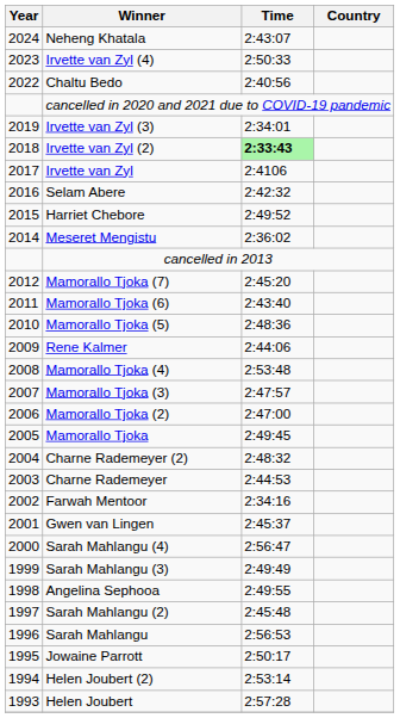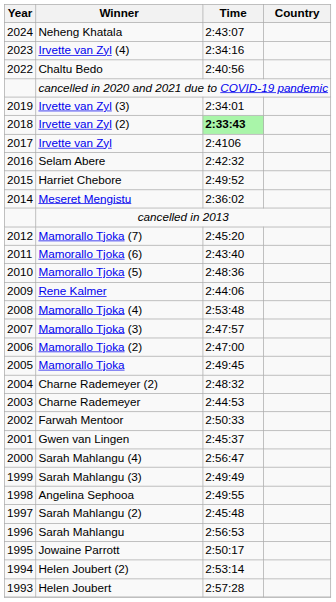Irvette van Zyl (4) | Time: 2:50:33 -> 2:34:16
Farwah Mentoor | Time: 2:34:16 -> 2:50:33
